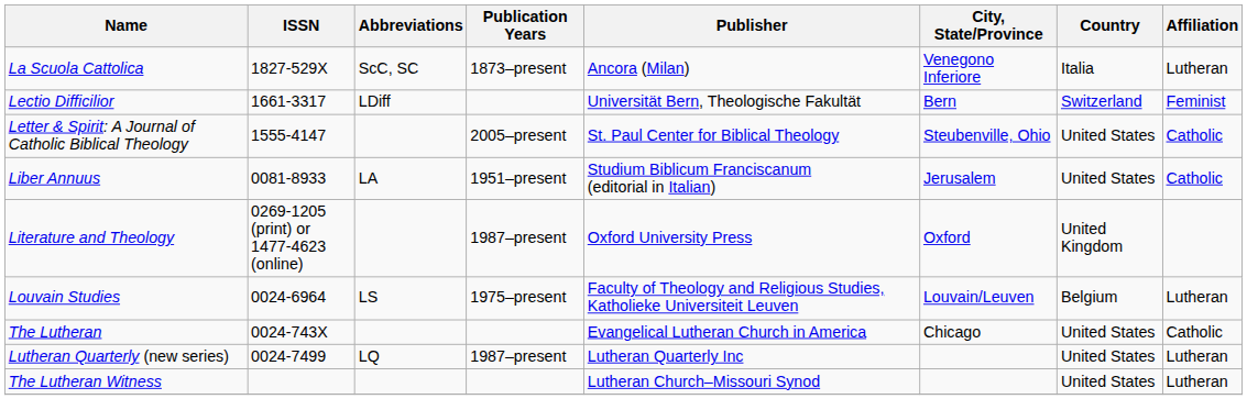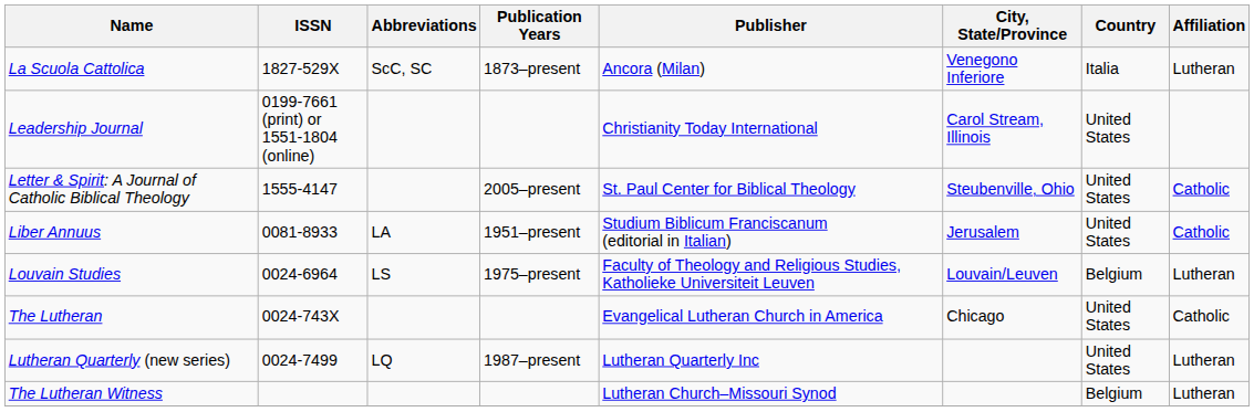+ row: Leadership Journal | 0199-7661 (print) or 1551-1804 (online) | Christianity Today International | Carol Stream, Illinois | United States
- row: Lectio Difficilior | 1661-3317 | LDiff | Universität Bern, Theologische Fakultät | Bern | Switzerland | Feminist
- row: Literature and Theology | 0269-1205 (print) or 1477-4623 (online) | 1987–present | Oxford University Press | Oxford | United Kingdom
The Lutheran Witness | Country: United States -> Belgium
